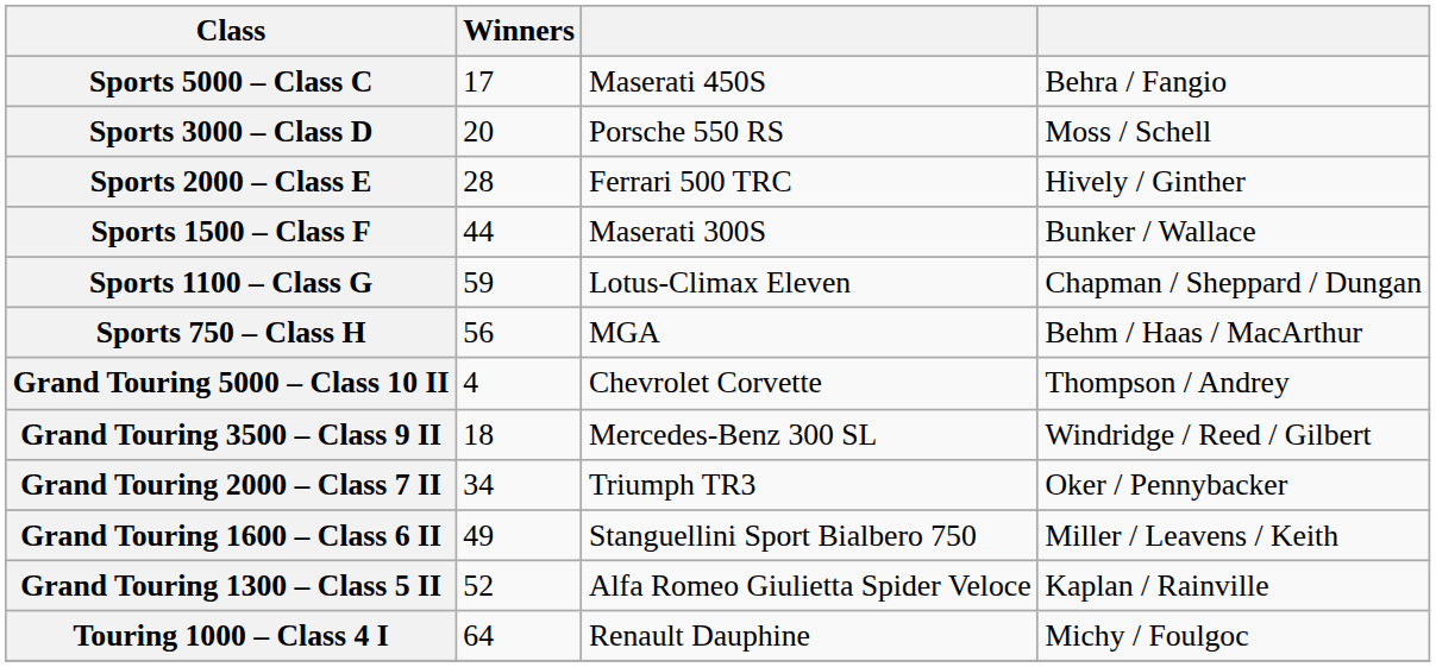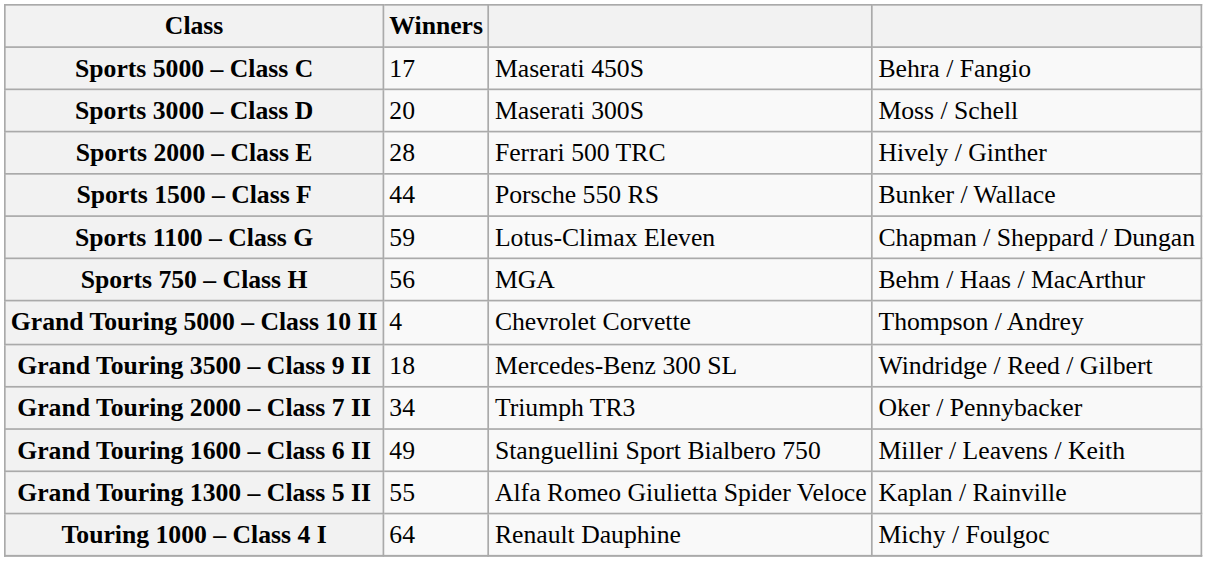Sports 3000 – Class D | column 3: Porsche 550 RS -> Maserati 300S
Sports 1500 – Class F | column 3: Maserati 300S -> Porsche 550 RS
Grand Touring 1300 – Class 5 II | Winners: 52 -> 55
